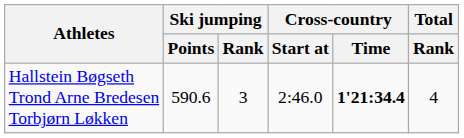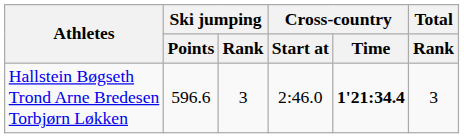Hallstein Bøgseth Trond Arne Bredesen Torbjørn Løkken | Ski jumping / Points: 590.6 -> 596.6
Hallstein Bøgseth Trond Arne Bredesen Torbjørn Løkken | Total / Rank: 4 -> 3
